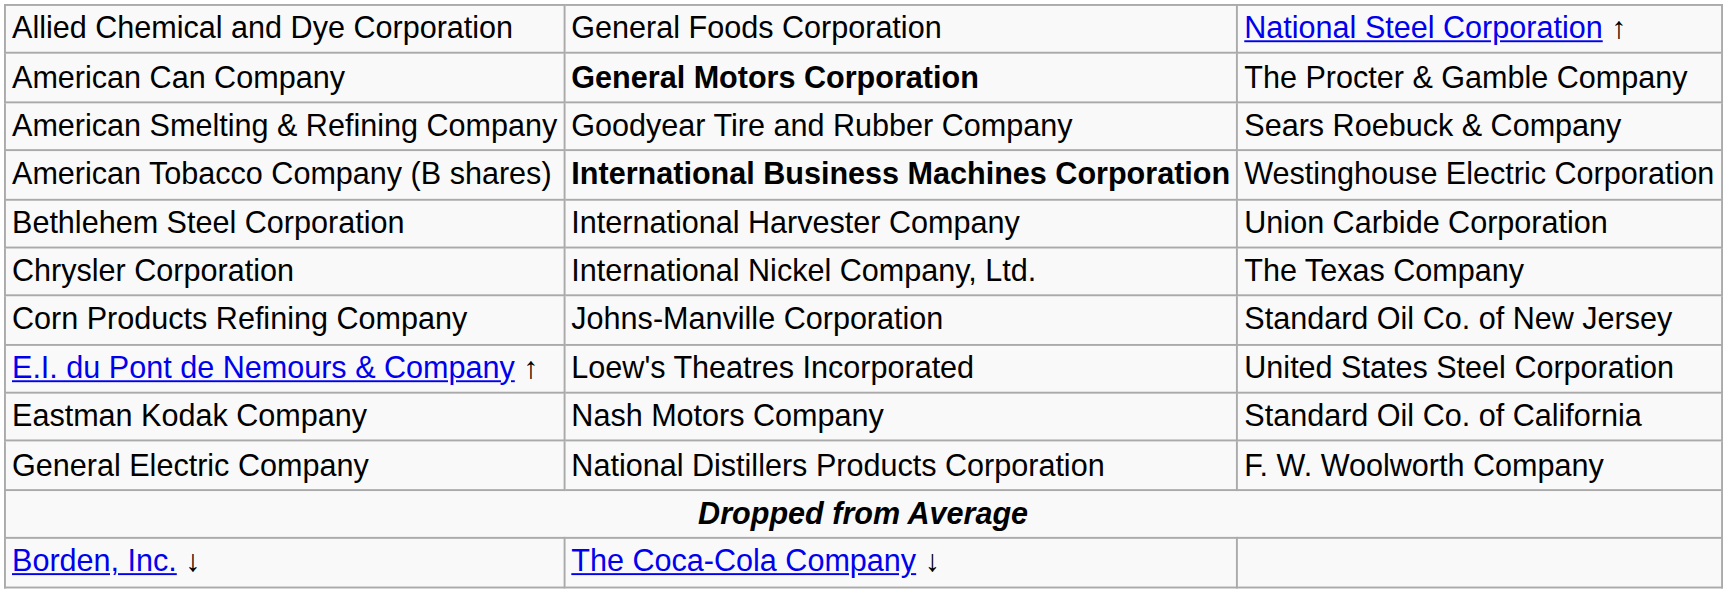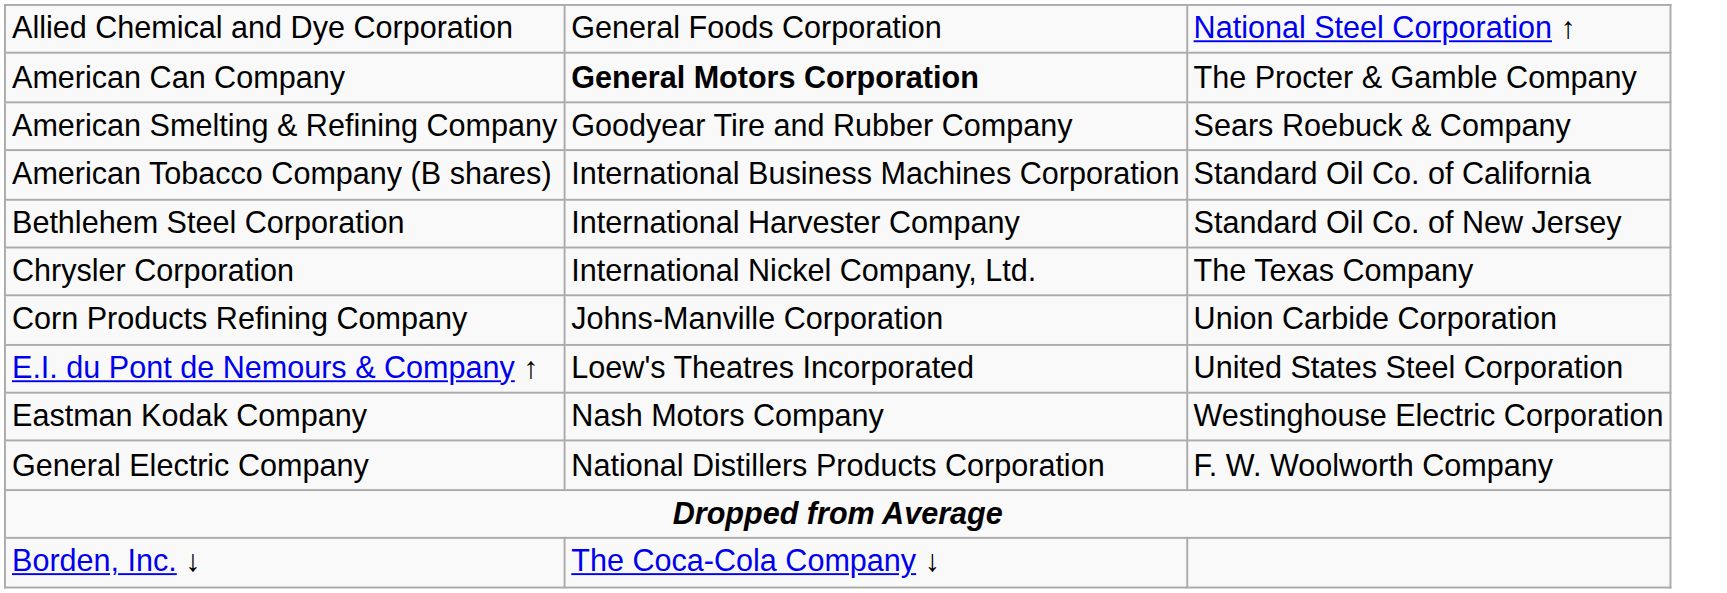American Tobacco Company (B shares) | column 2: bold -> normal
American Tobacco Company (B shares) | column 3: Westinghouse Electric Corporation -> Standard Oil Co. of California
Bethlehem Steel Corporation | column 3: Union Carbide Corporation -> Standard Oil Co. of New Jersey
Corn Products Refining Company | column 3: Standard Oil Co. of New Jersey -> Union Carbide Corporation
Eastman Kodak Company | column 3: Standard Oil Co. of California -> Westinghouse Electric Corporation
